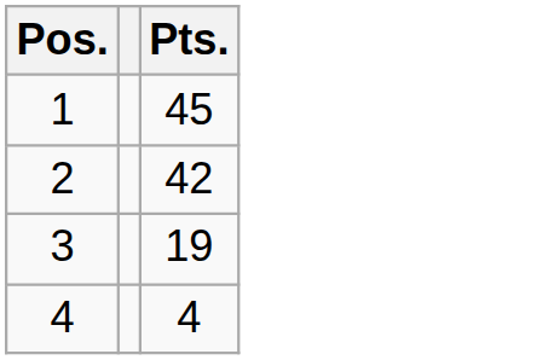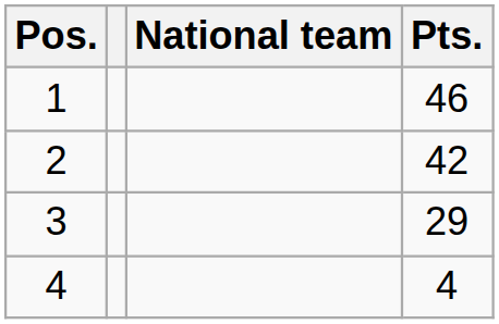+ column: National team
1 | Pts.: 45 -> 46
3 | Pts.: 19 -> 29
